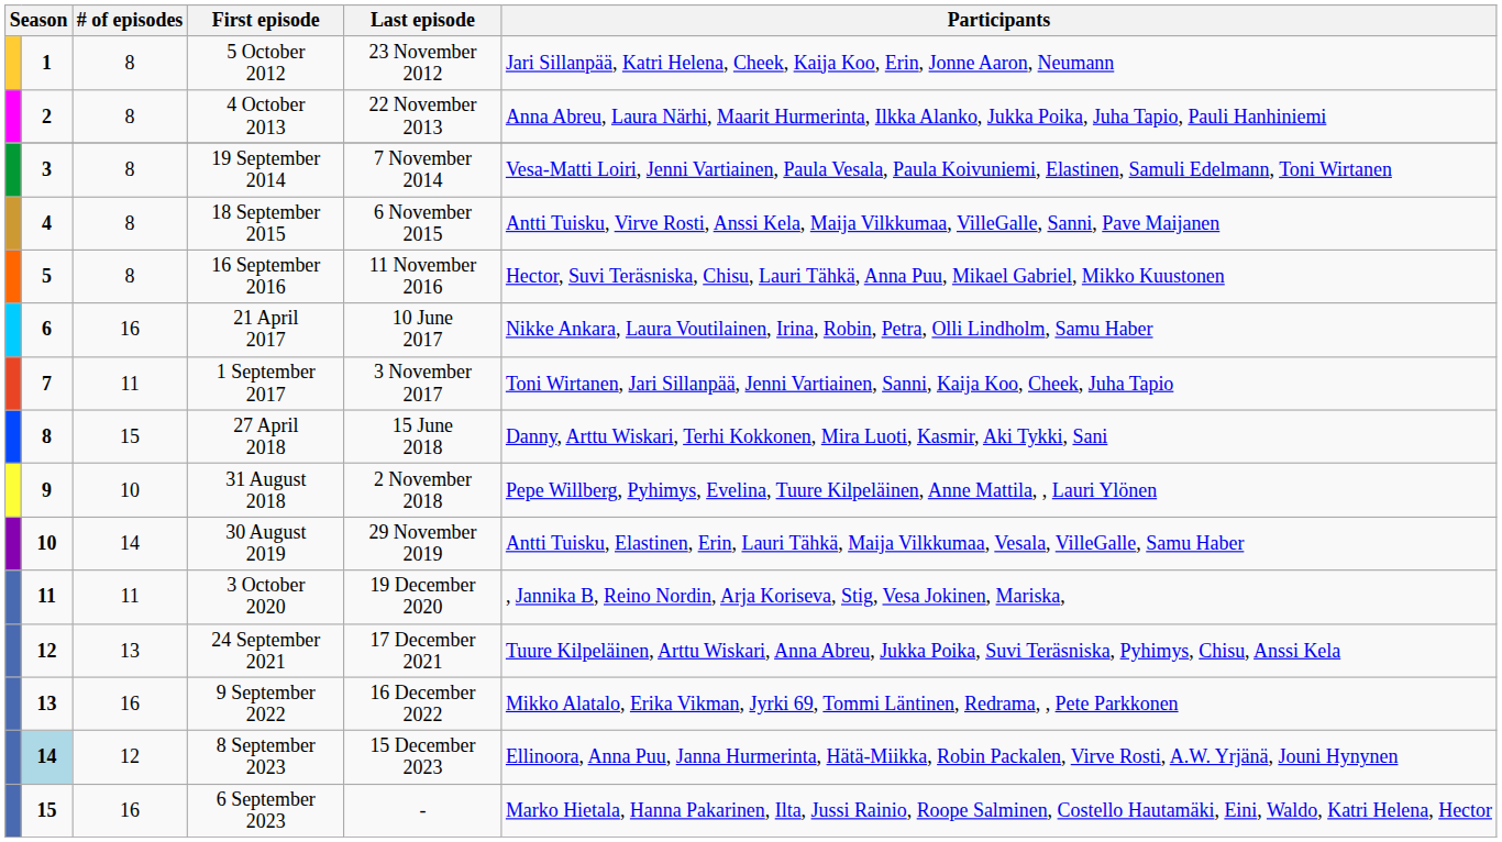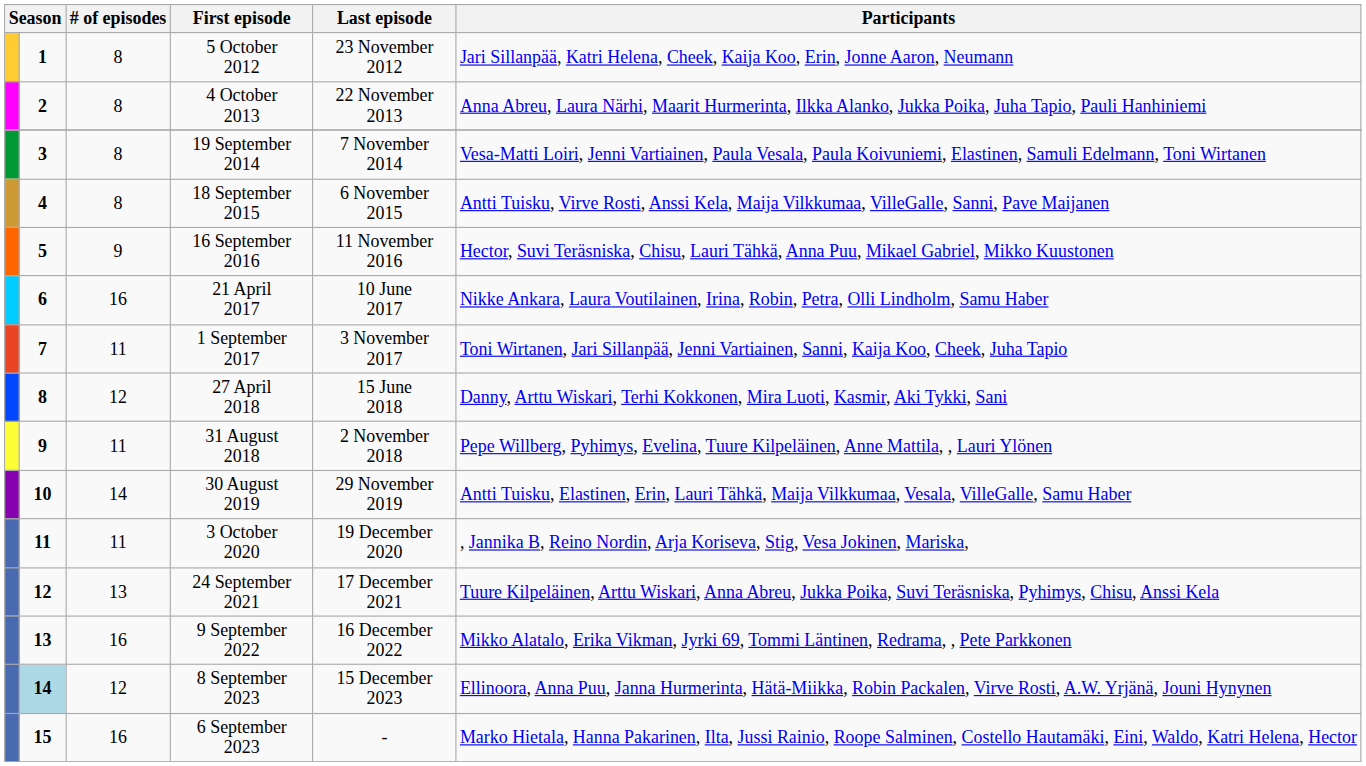16 September 2016 | # of episodes: 8 -> 9
27 April 2018 | # of episodes: 15 -> 12
31 August 2018 | # of episodes: 10 -> 11
